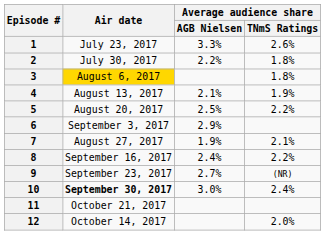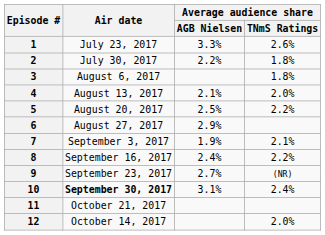3 | Air date: gold background -> no background
4 | Average audience share / TNmS Ratings: 1.9% -> 2.0%
6 | Air date: September 3, 2017 -> August 27, 2017
7 | Air date: August 27, 2017 -> September 3, 2017
10 | Average audience share / AGB Nielsen: 3.0% -> 3.1%
